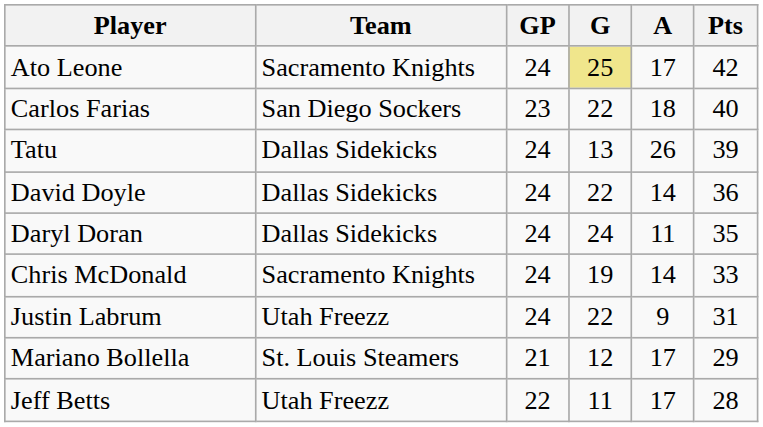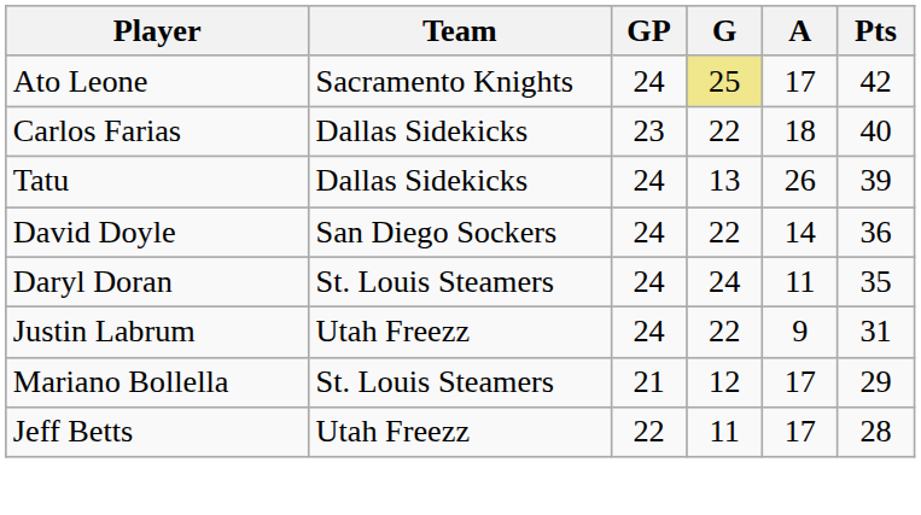Carlos Farias | Team: San Diego Sockers -> Dallas Sidekicks
David Doyle | Team: Dallas Sidekicks -> San Diego Sockers
Daryl Doran | Team: Dallas Sidekicks -> St. Louis Steamers
- row: Chris McDonald | Sacramento Knights | 24 | 19 | 14 | 33
